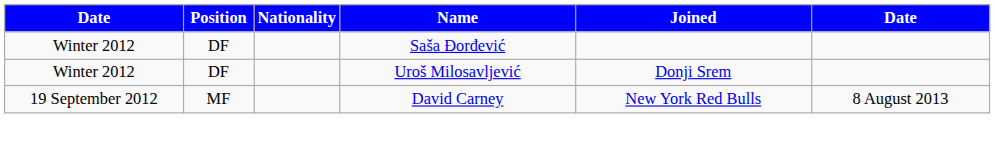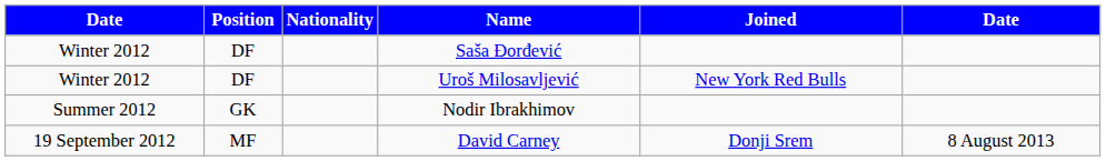Uroš Milosavljević | Joined: Donji Srem -> New York Red Bulls
+ row: Summer 2012 | GK | Nodir Ibrakhimov
David Carney | Joined: New York Red Bulls -> Donji Srem
